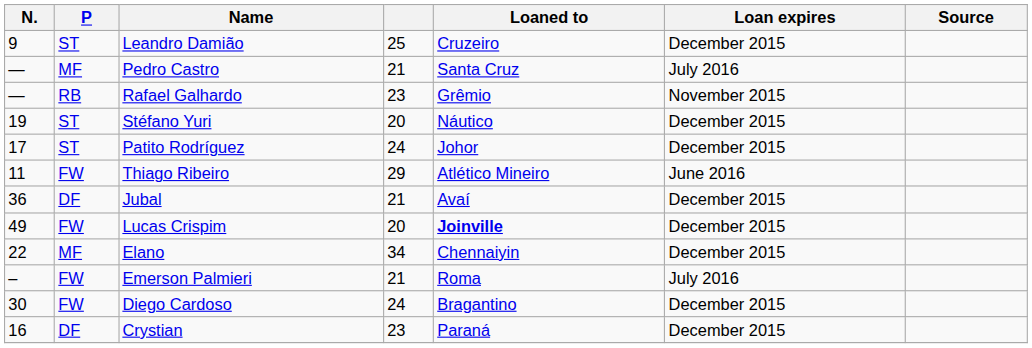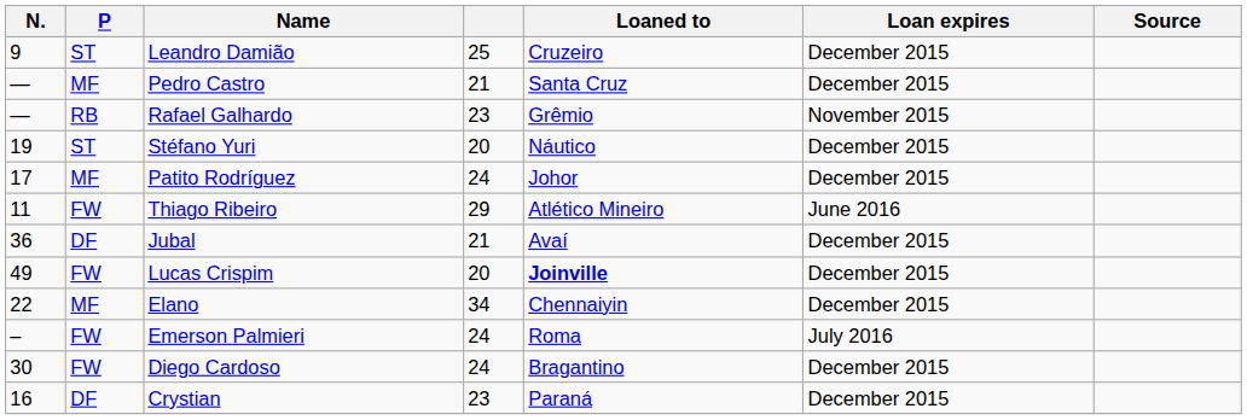Pedro Castro | Loan expires: July 2016 -> December 2015
Patito Rodríguez | P: ST -> MF
Emerson Palmieri | column 4: 21 -> 24
